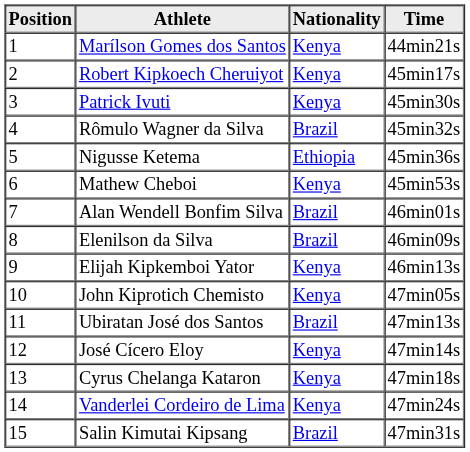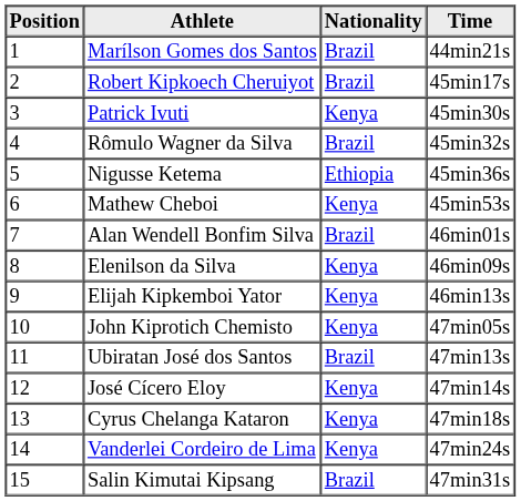Marílson Gomes dos Santos | Nationality: Kenya -> Brazil
Robert Kipkoech Cheruiyot | Nationality: Kenya -> Brazil
Elenilson da Silva | Nationality: Brazil -> Kenya
